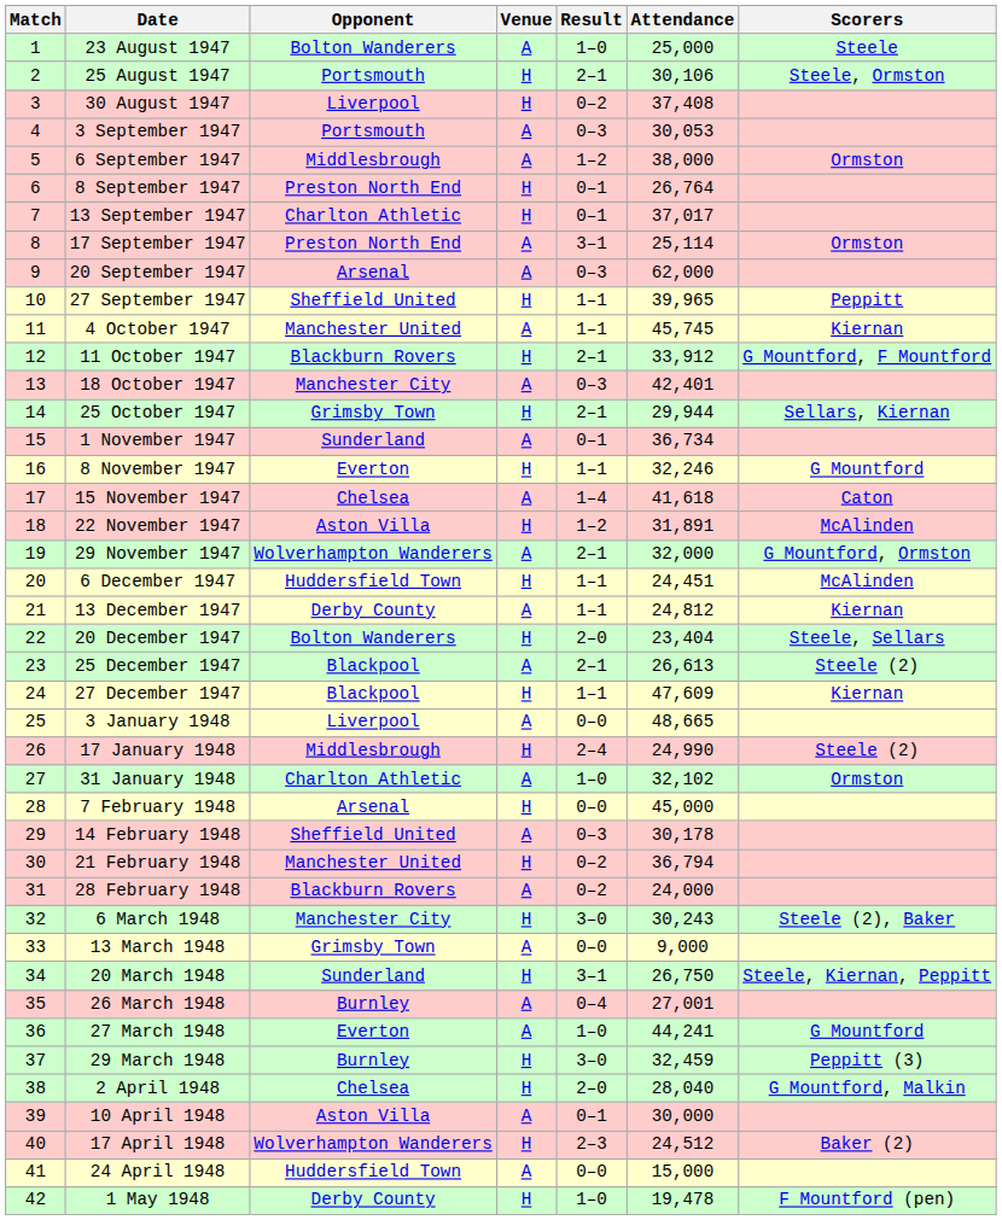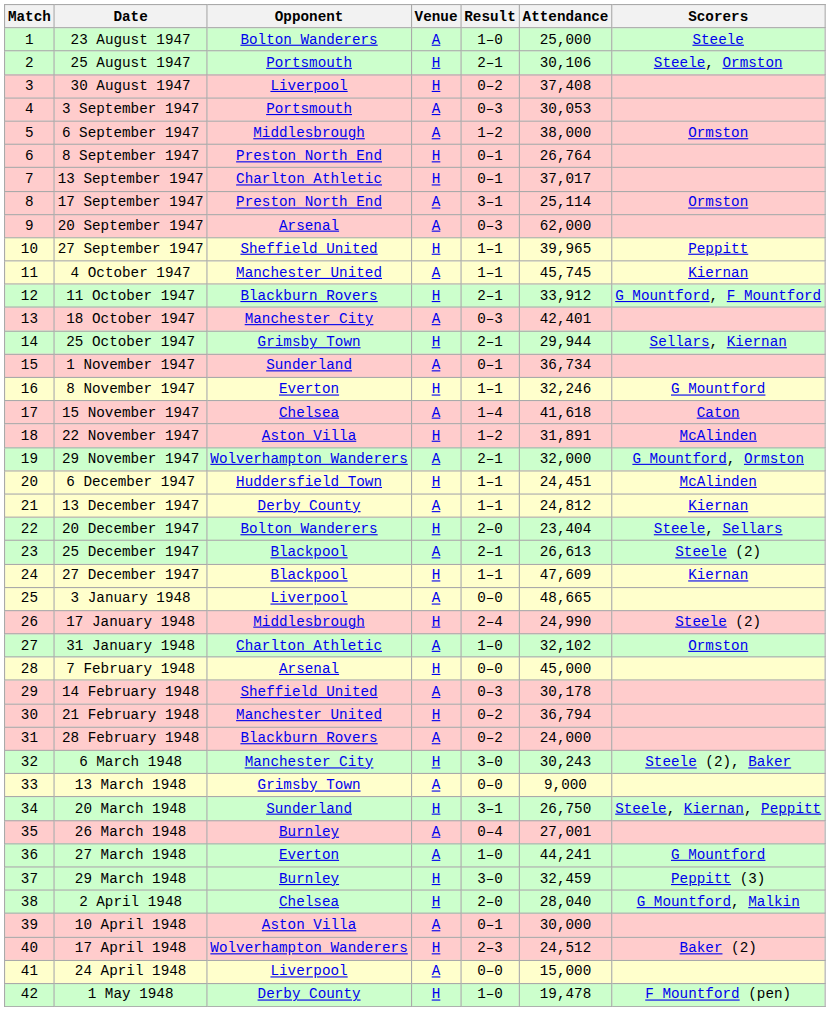24 April 1948 | Opponent: Huddersfield Town -> Liverpool
